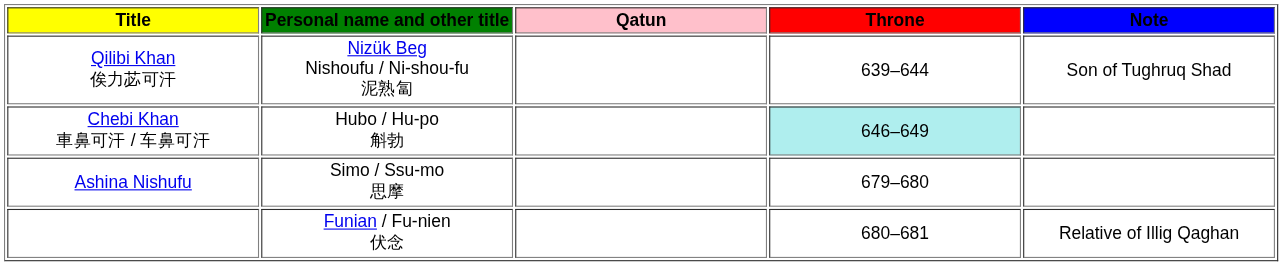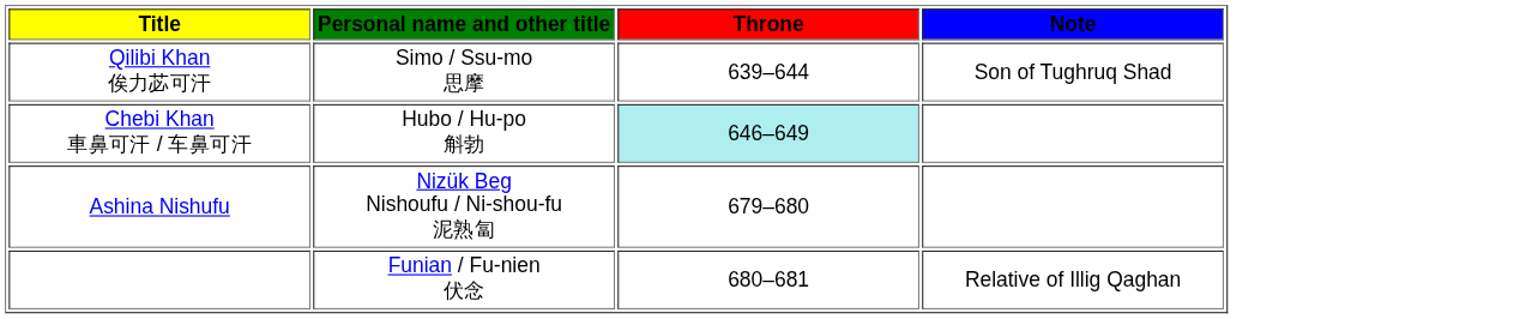- column: Qatun
Qilibi Khan 俟力苾可汗 | Personal name and other title: Nizük Beg Nishoufu / Ni-shou-fu 泥熟匐 -> Simo / Ssu-mo 思摩
Ashina Nishufu | Personal name and other title: Simo / Ssu-mo 思摩 -> Nizük Beg Nishoufu / Ni-shou-fu 泥熟匐
